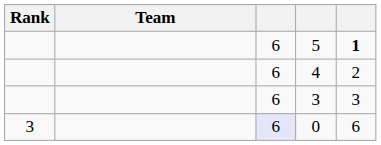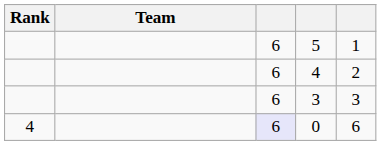5 | column 5: bold -> normal
0 | Rank: 3 -> 4
